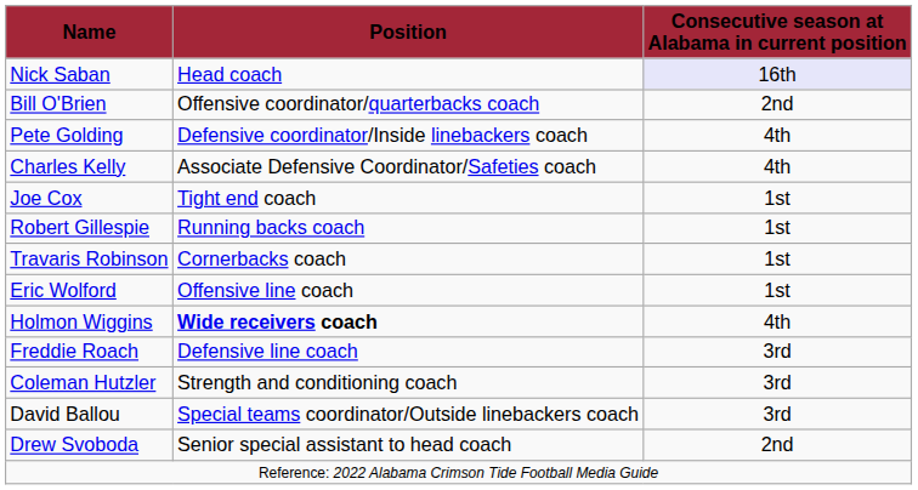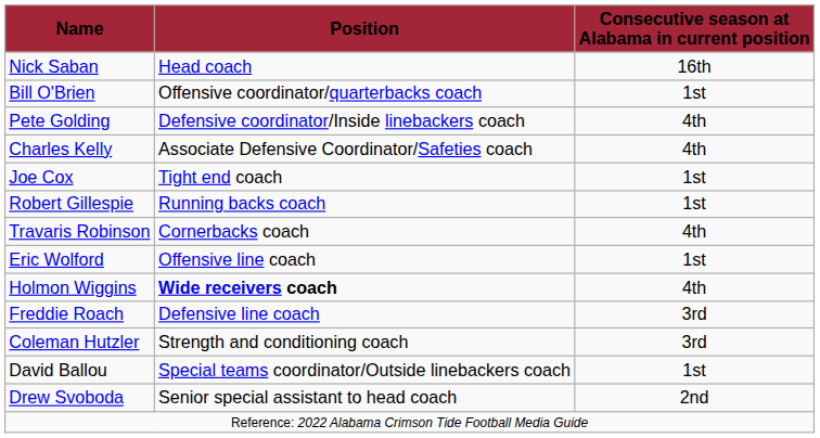Nick Saban | Consecutive season at Alabama in current position: lavender background -> no background
Bill O'Brien | Consecutive season at Alabama in current position: 2nd -> 1st
Travaris Robinson | Consecutive season at Alabama in current position: 1st -> 4th
David Ballou | Consecutive season at Alabama in current position: 3rd -> 1st
